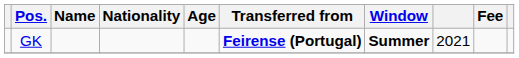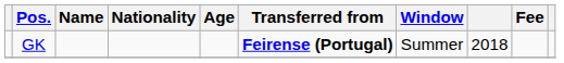GK | Window: bold -> normal
GK | column 8: 2021 -> 2018
